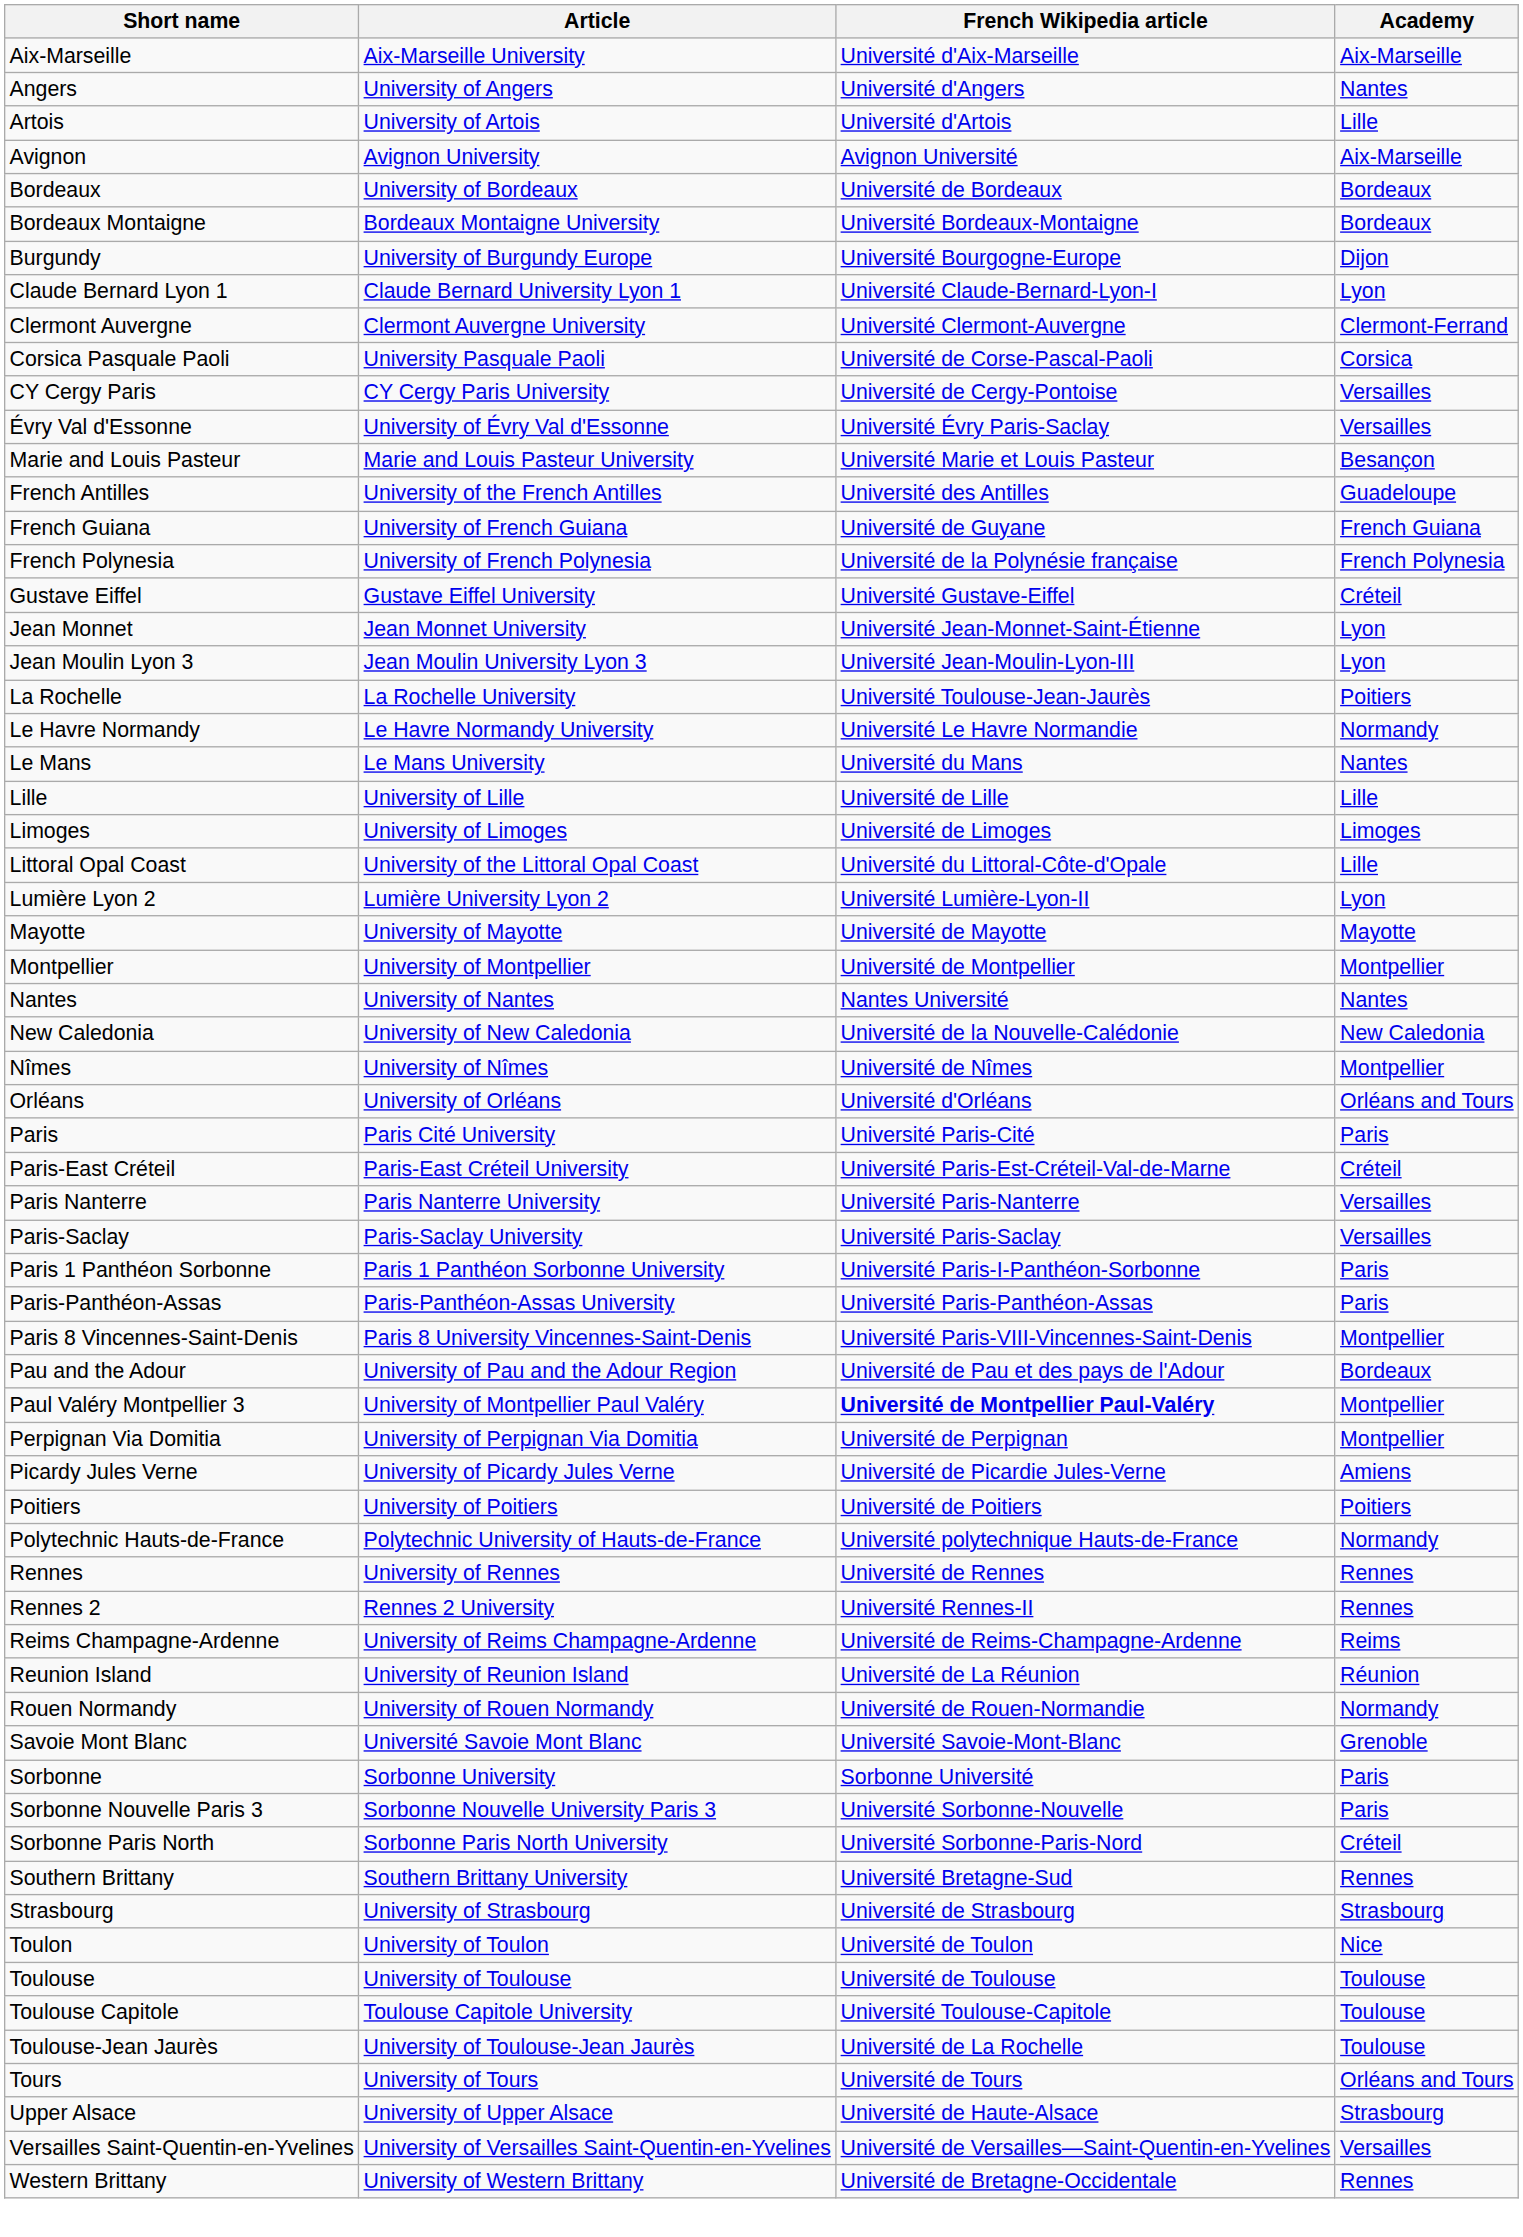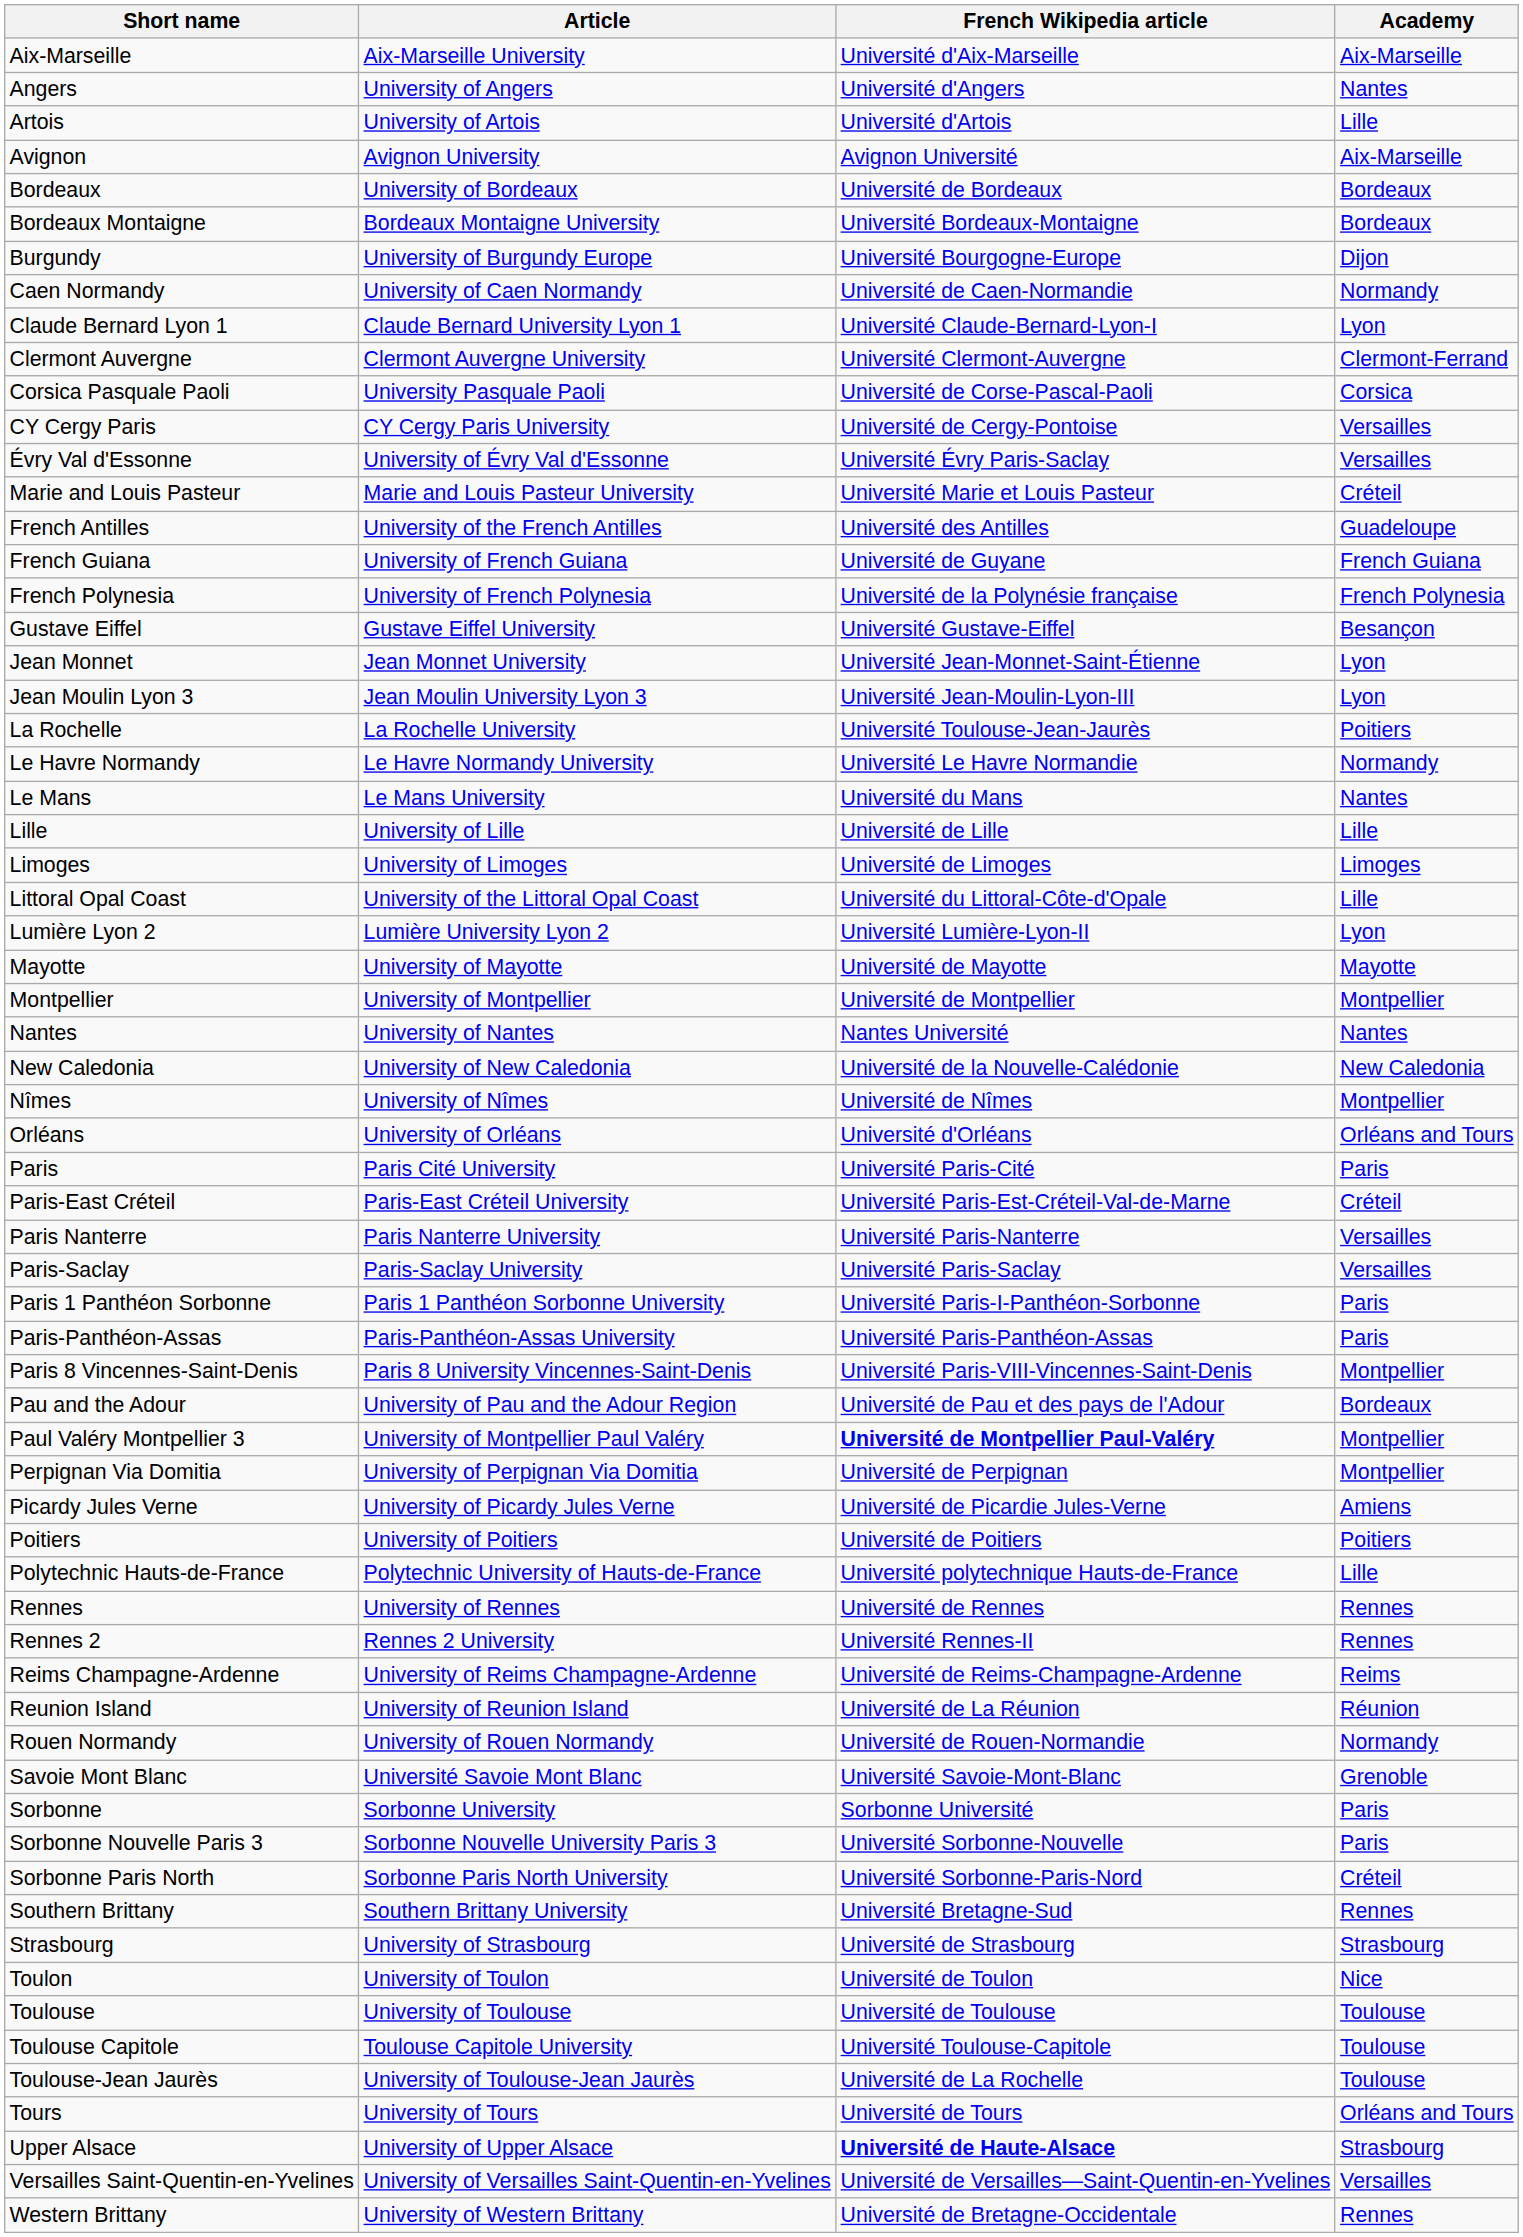+ row: Caen Normandy | University of Caen Normandy | Université de Caen-Normandie | Normandy
Marie and Louis Pasteur | Academy: Besançon -> Créteil
Gustave Eiffel | Academy: Créteil -> Besançon
Polytechnic Hauts-de-France | Academy: Normandy -> Lille
Upper Alsace | French Wikipedia article: normal -> bold
